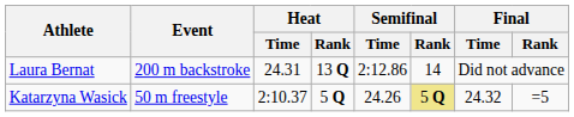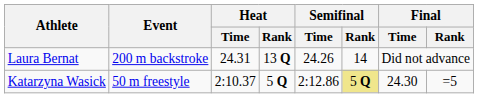Laura Bernat | Semifinal / Time: 2:12.86 -> 24.26
Katarzyna Wasick | Semifinal / Time: 24.26 -> 2:12.86
Katarzyna Wasick | Final / Time: 24.32 -> 24.30
